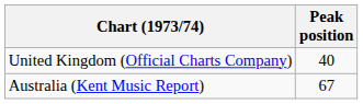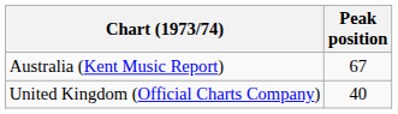rows swapped: Australia (Kent Music Report) <-> United Kingdom (Official Charts Company)
